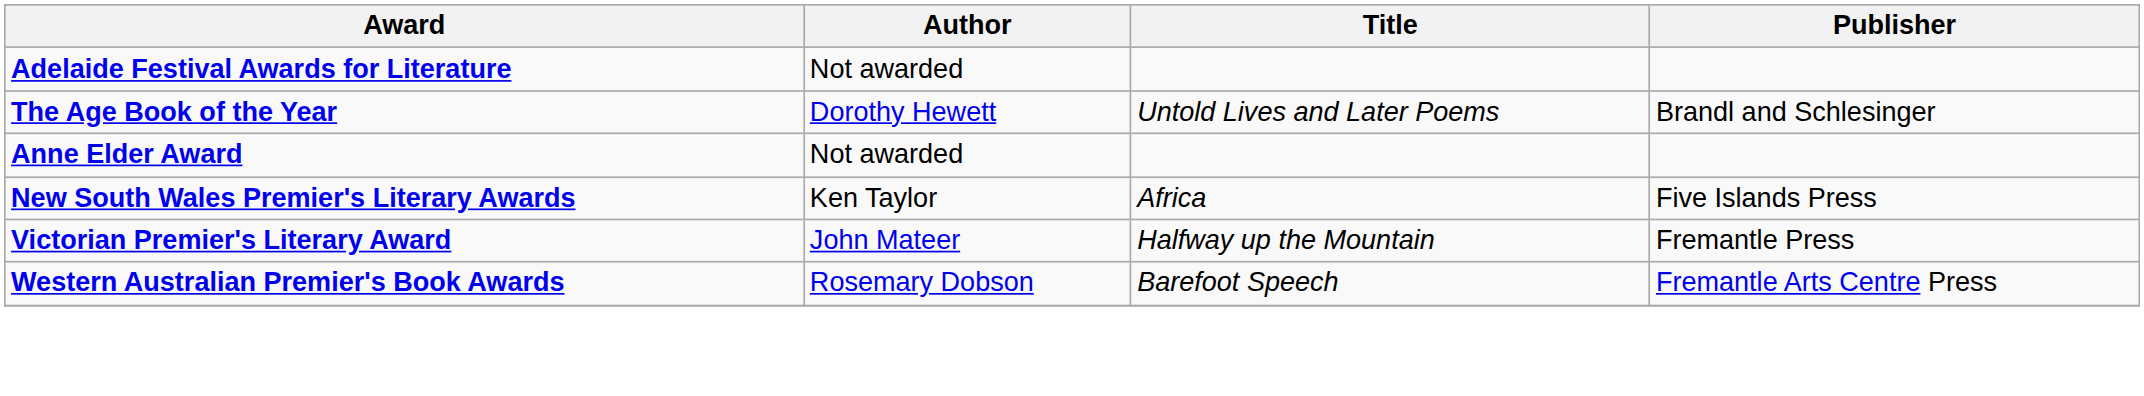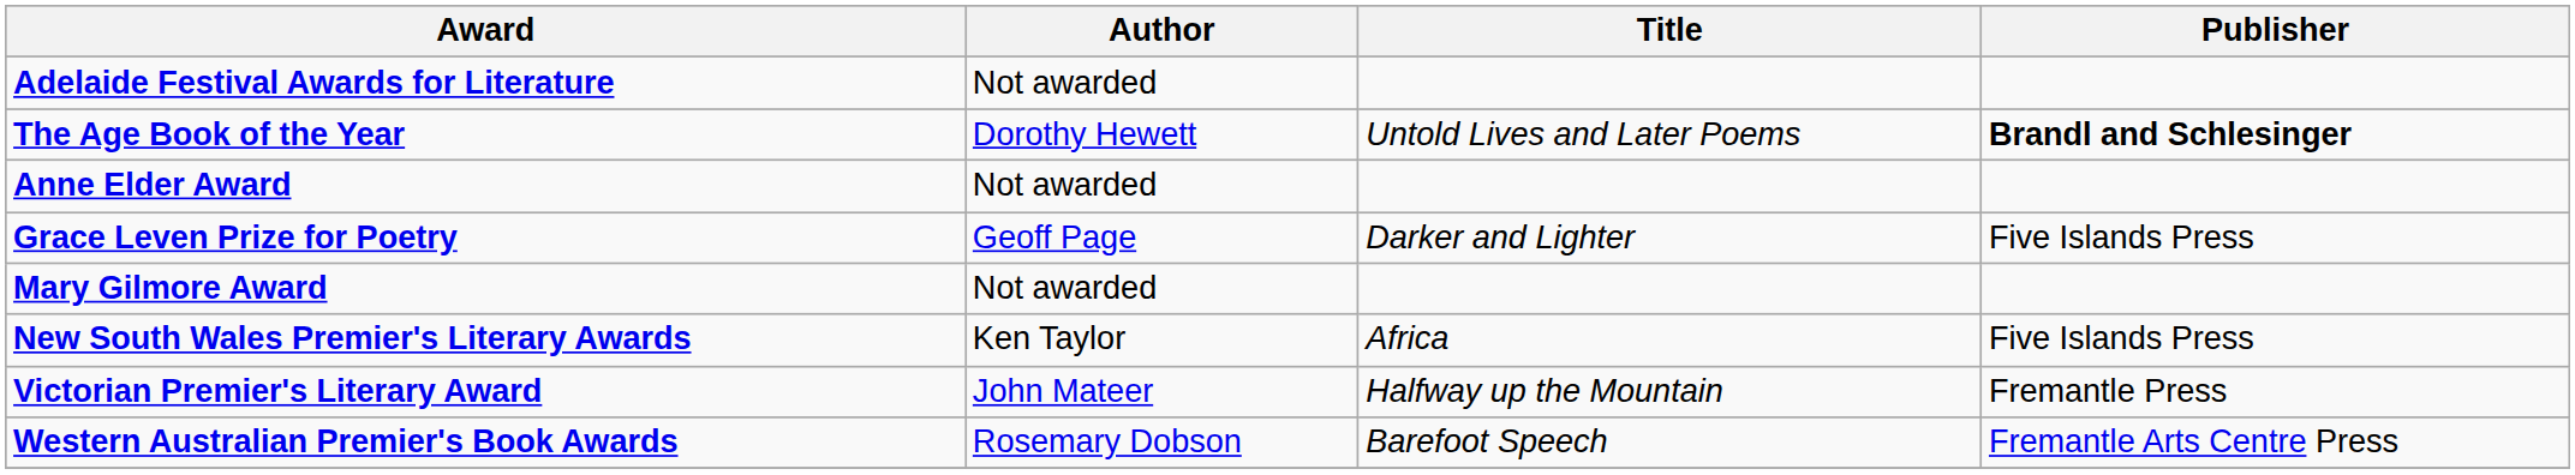The Age Book of the Year | Publisher: normal -> bold
+ row: Grace Leven Prize for Poetry | Geoff Page | Darker and Lighter | Five Islands Press
+ row: Mary Gilmore Award | Not awarded
